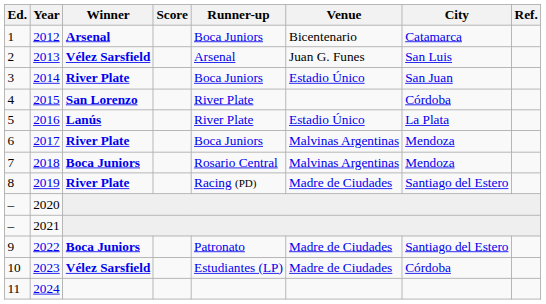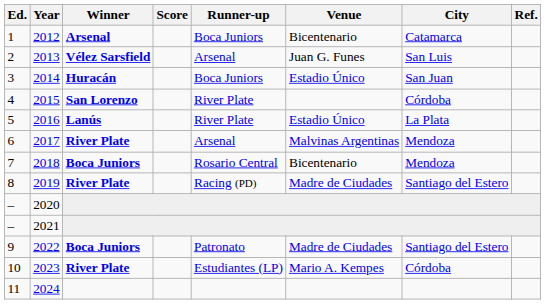2014 | Winner: River Plate -> Huracán
2017 | Runner-up: Boca Juniors -> Arsenal
2018 | Venue: Malvinas Argentinas -> Bicentenario
2023 | Winner: Vélez Sarsfield -> River Plate
2023 | Venue: Madre de Ciudades -> Mario A. Kempes
